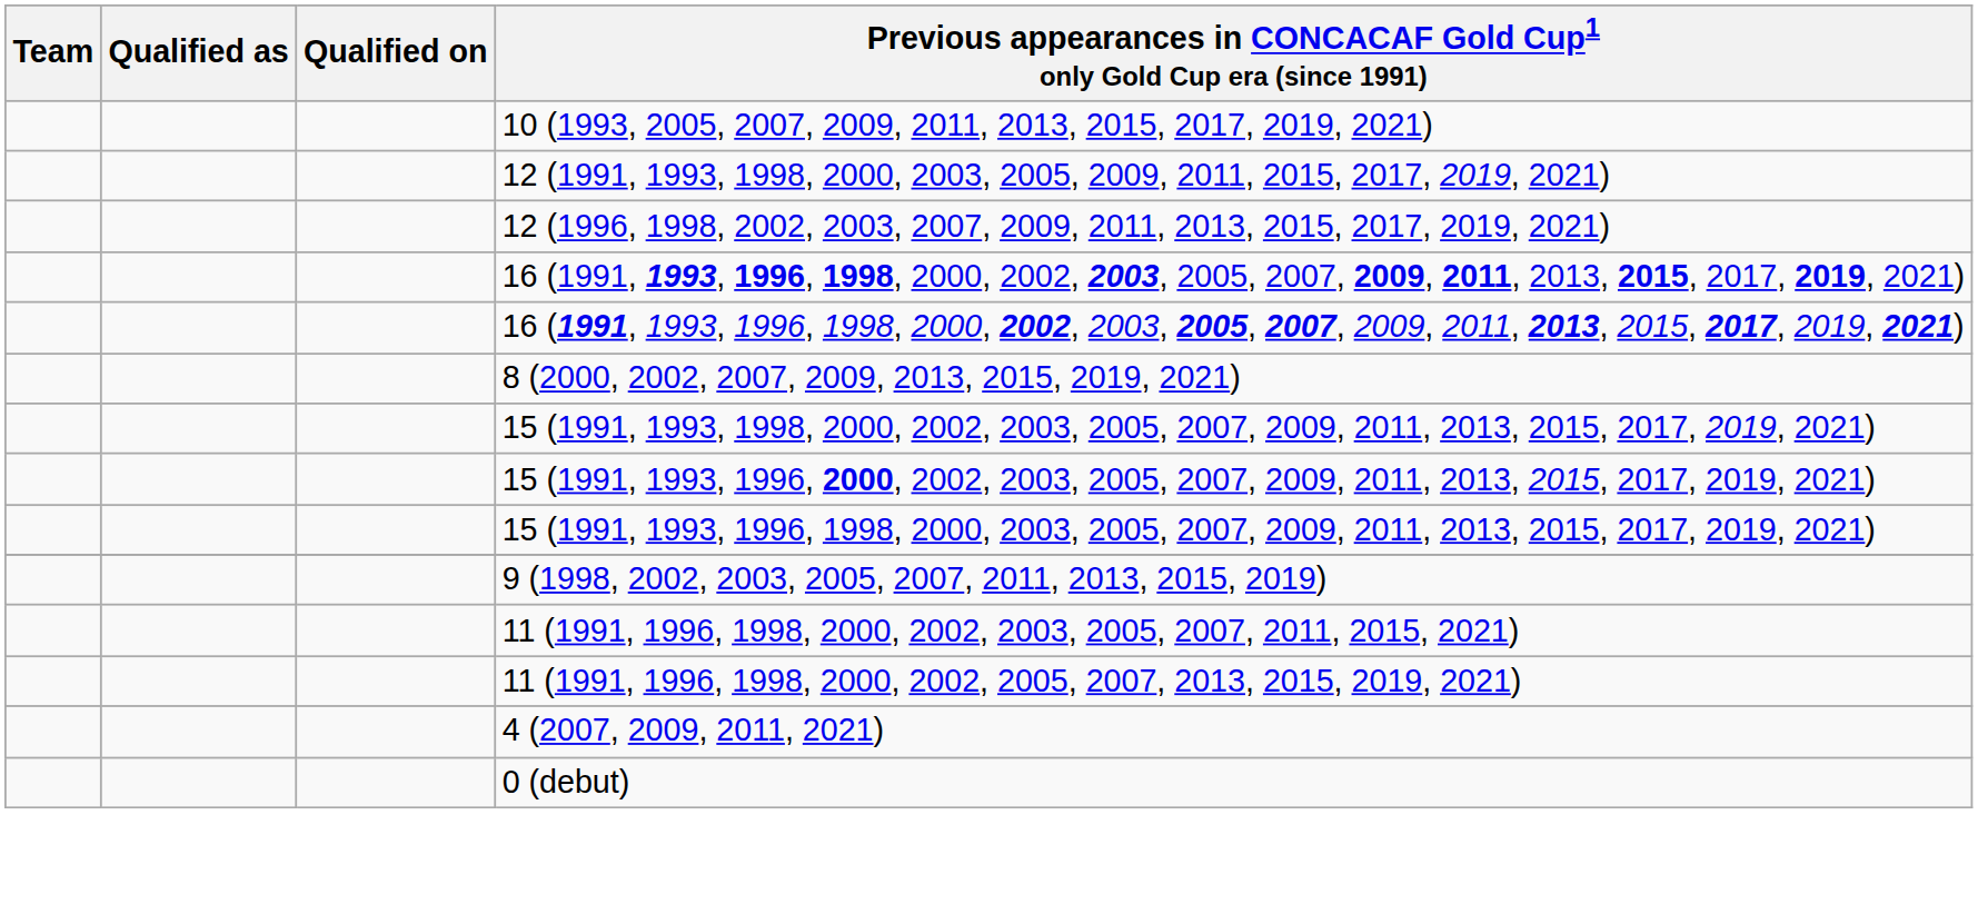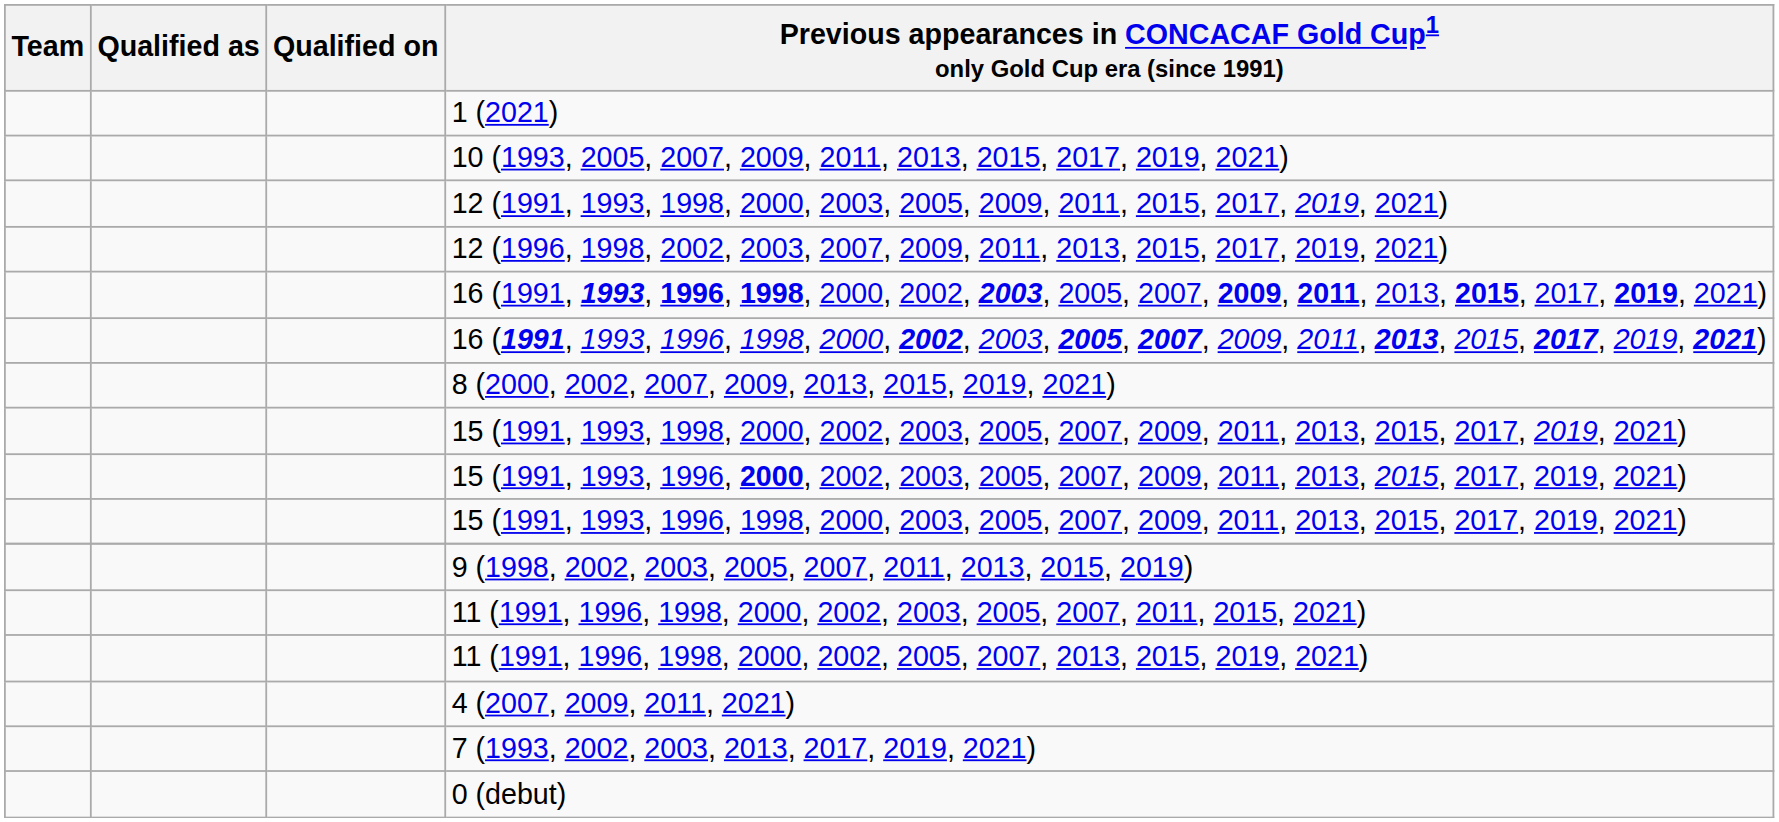+ row: 1 (2021)
+ row: 7 (1993, 2002, 2003, 2013, 2017, 2019, 2021)
